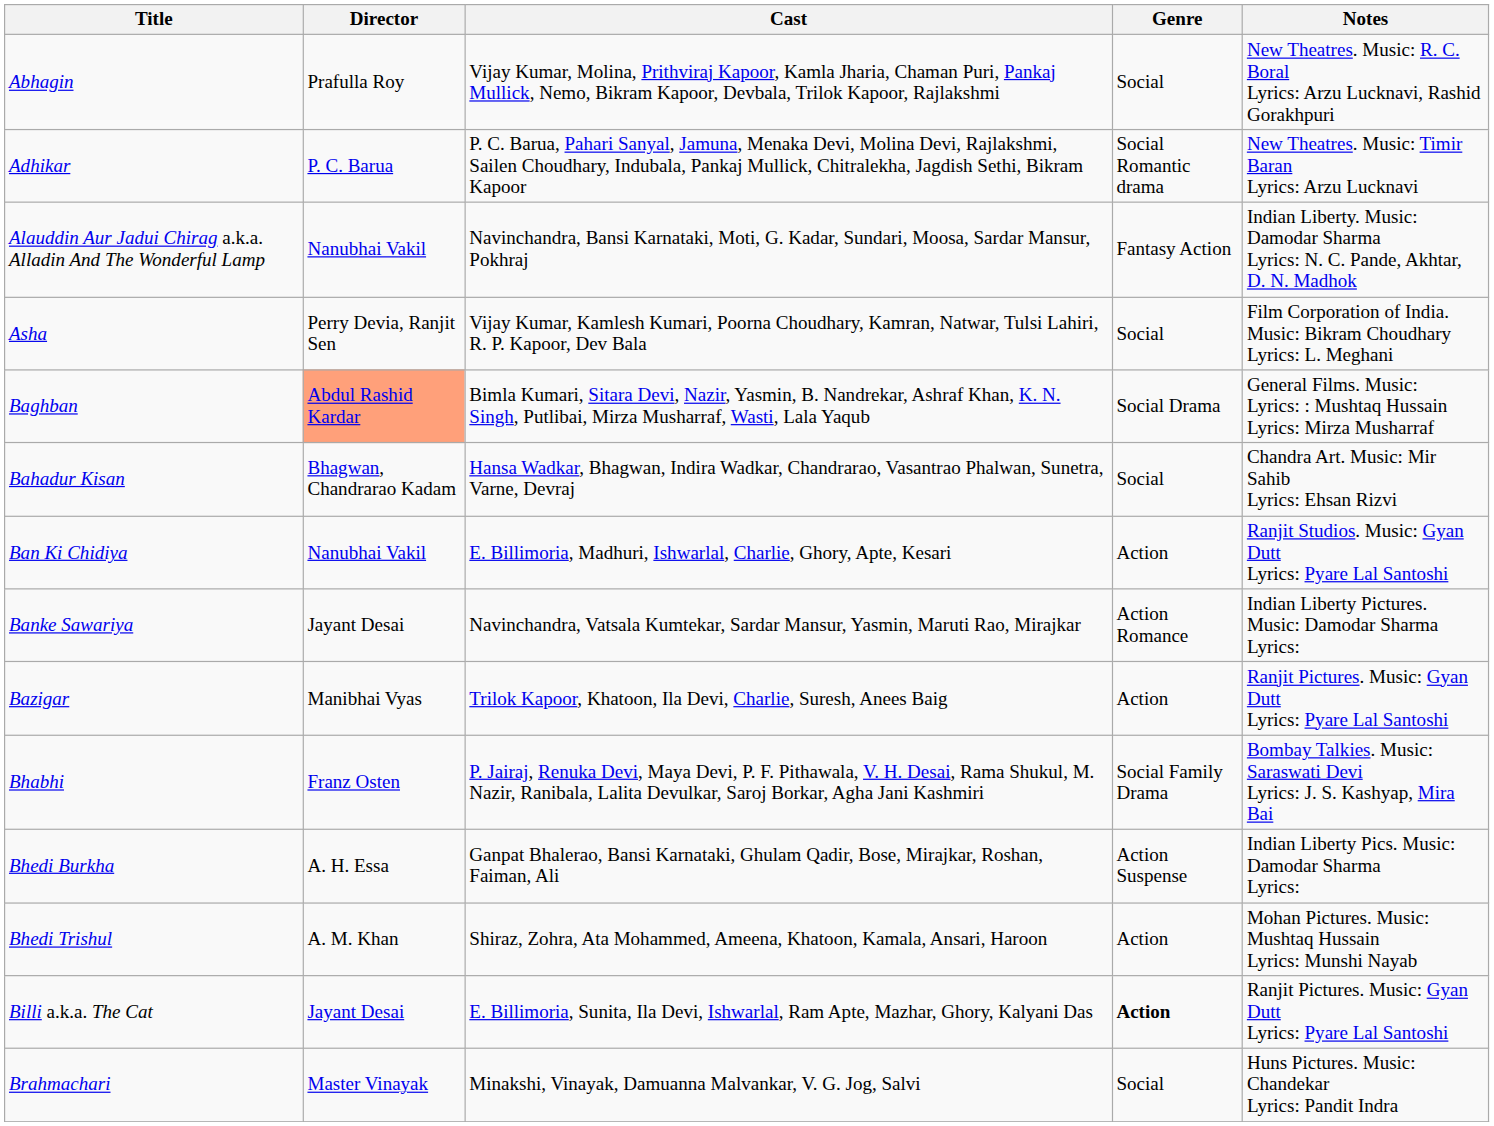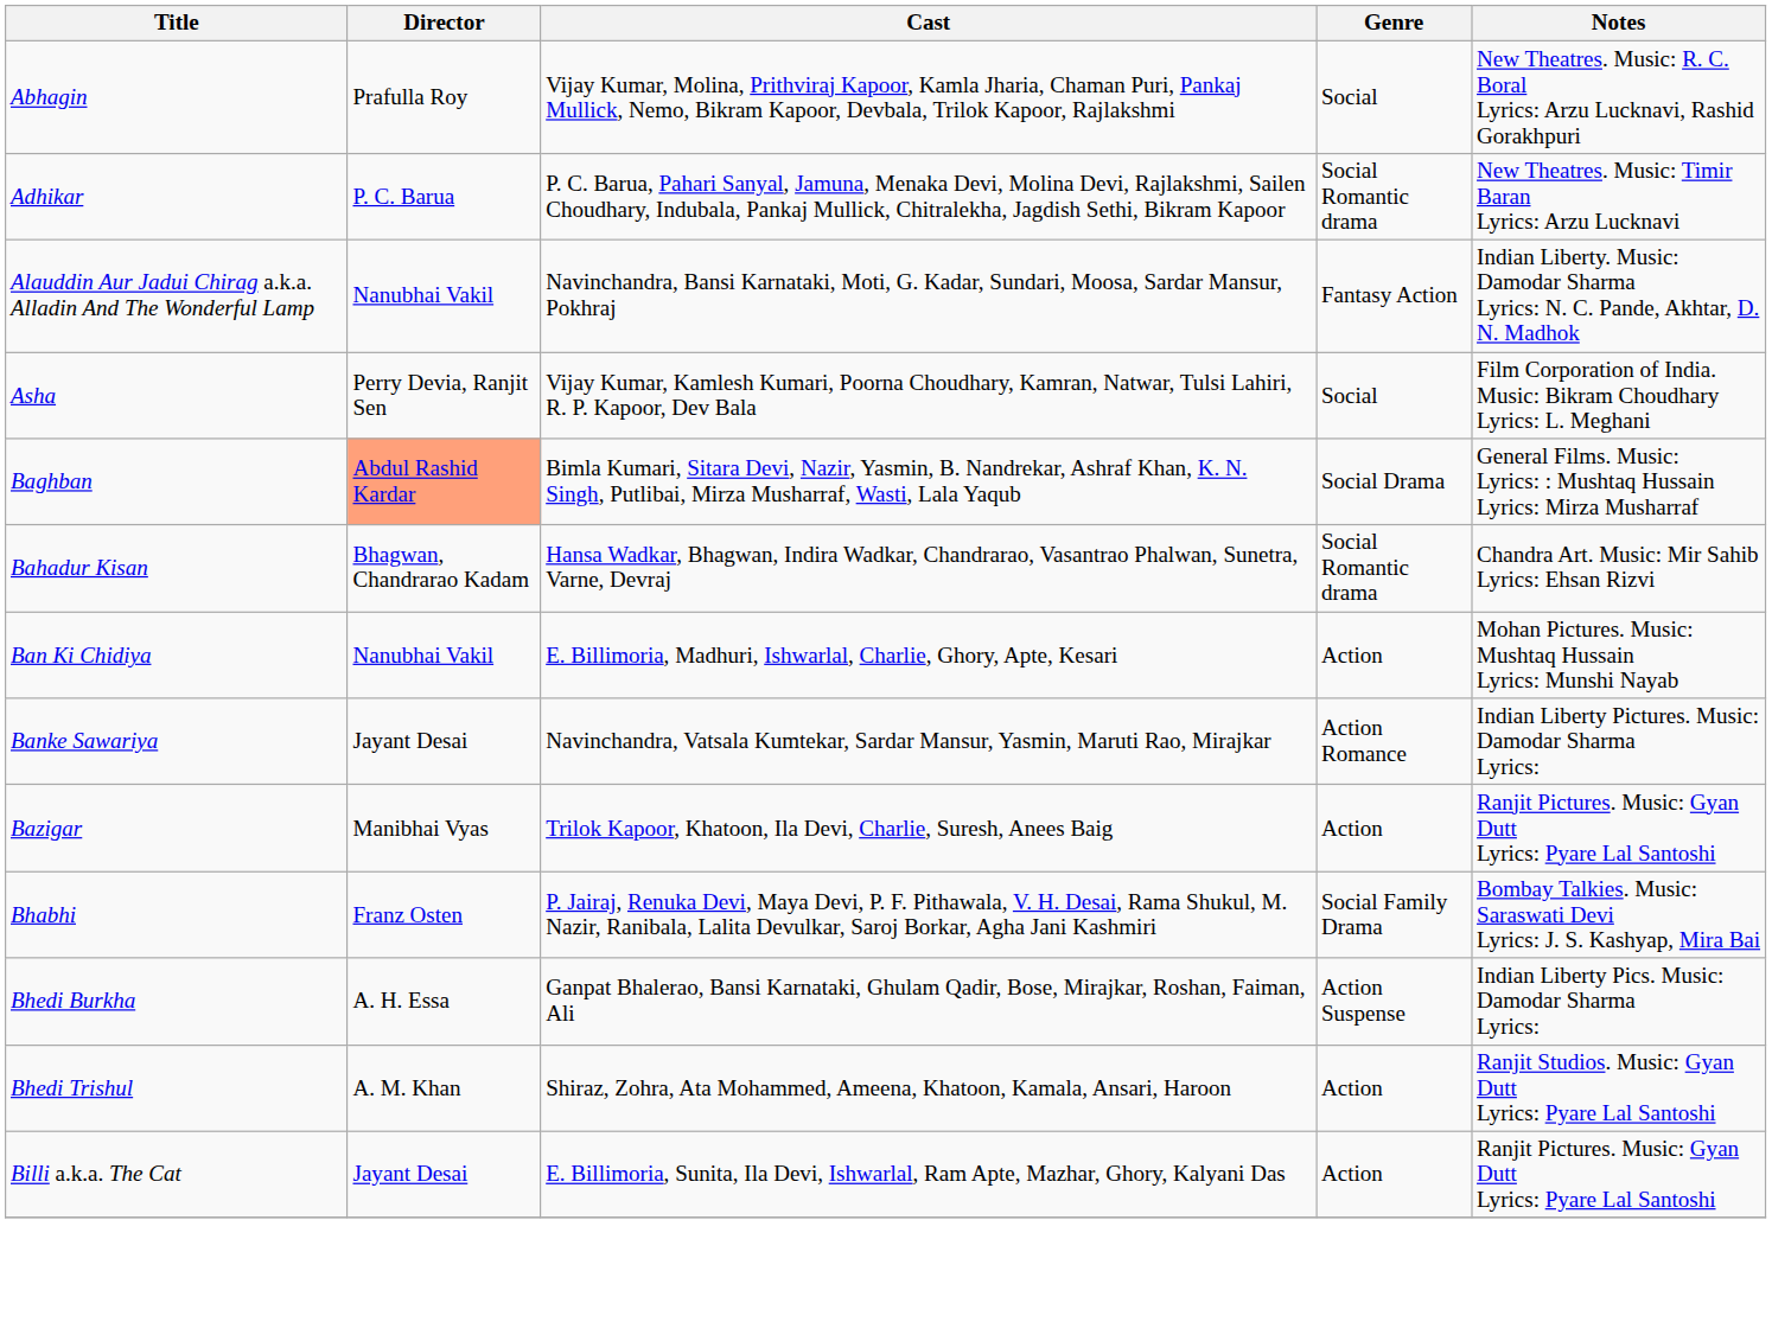Bahadur Kisan | Genre: Social -> Social Romantic drama
Ban Ki Chidiya | Notes: Ranjit Studios. Music: Gyan Dutt Lyrics: Pyare Lal Santoshi -> Mohan Pictures. Music: Mushtaq Hussain Lyrics: Munshi Nayab
Bhedi Trishul | Notes: Mohan Pictures. Music: Mushtaq Hussain Lyrics: Munshi Nayab -> Ranjit Studios. Music: Gyan Dutt Lyrics: Pyare Lal Santoshi
Billi a.k.a. The Cat | Genre: bold -> normal
- row: Brahmachari | Master Vinayak | Minakshi, Vinayak, Damuanna Malvankar, V. G. Jog, Salvi | Social | Huns Pictures. Music: Chandekar Lyrics: Pandit Indra
